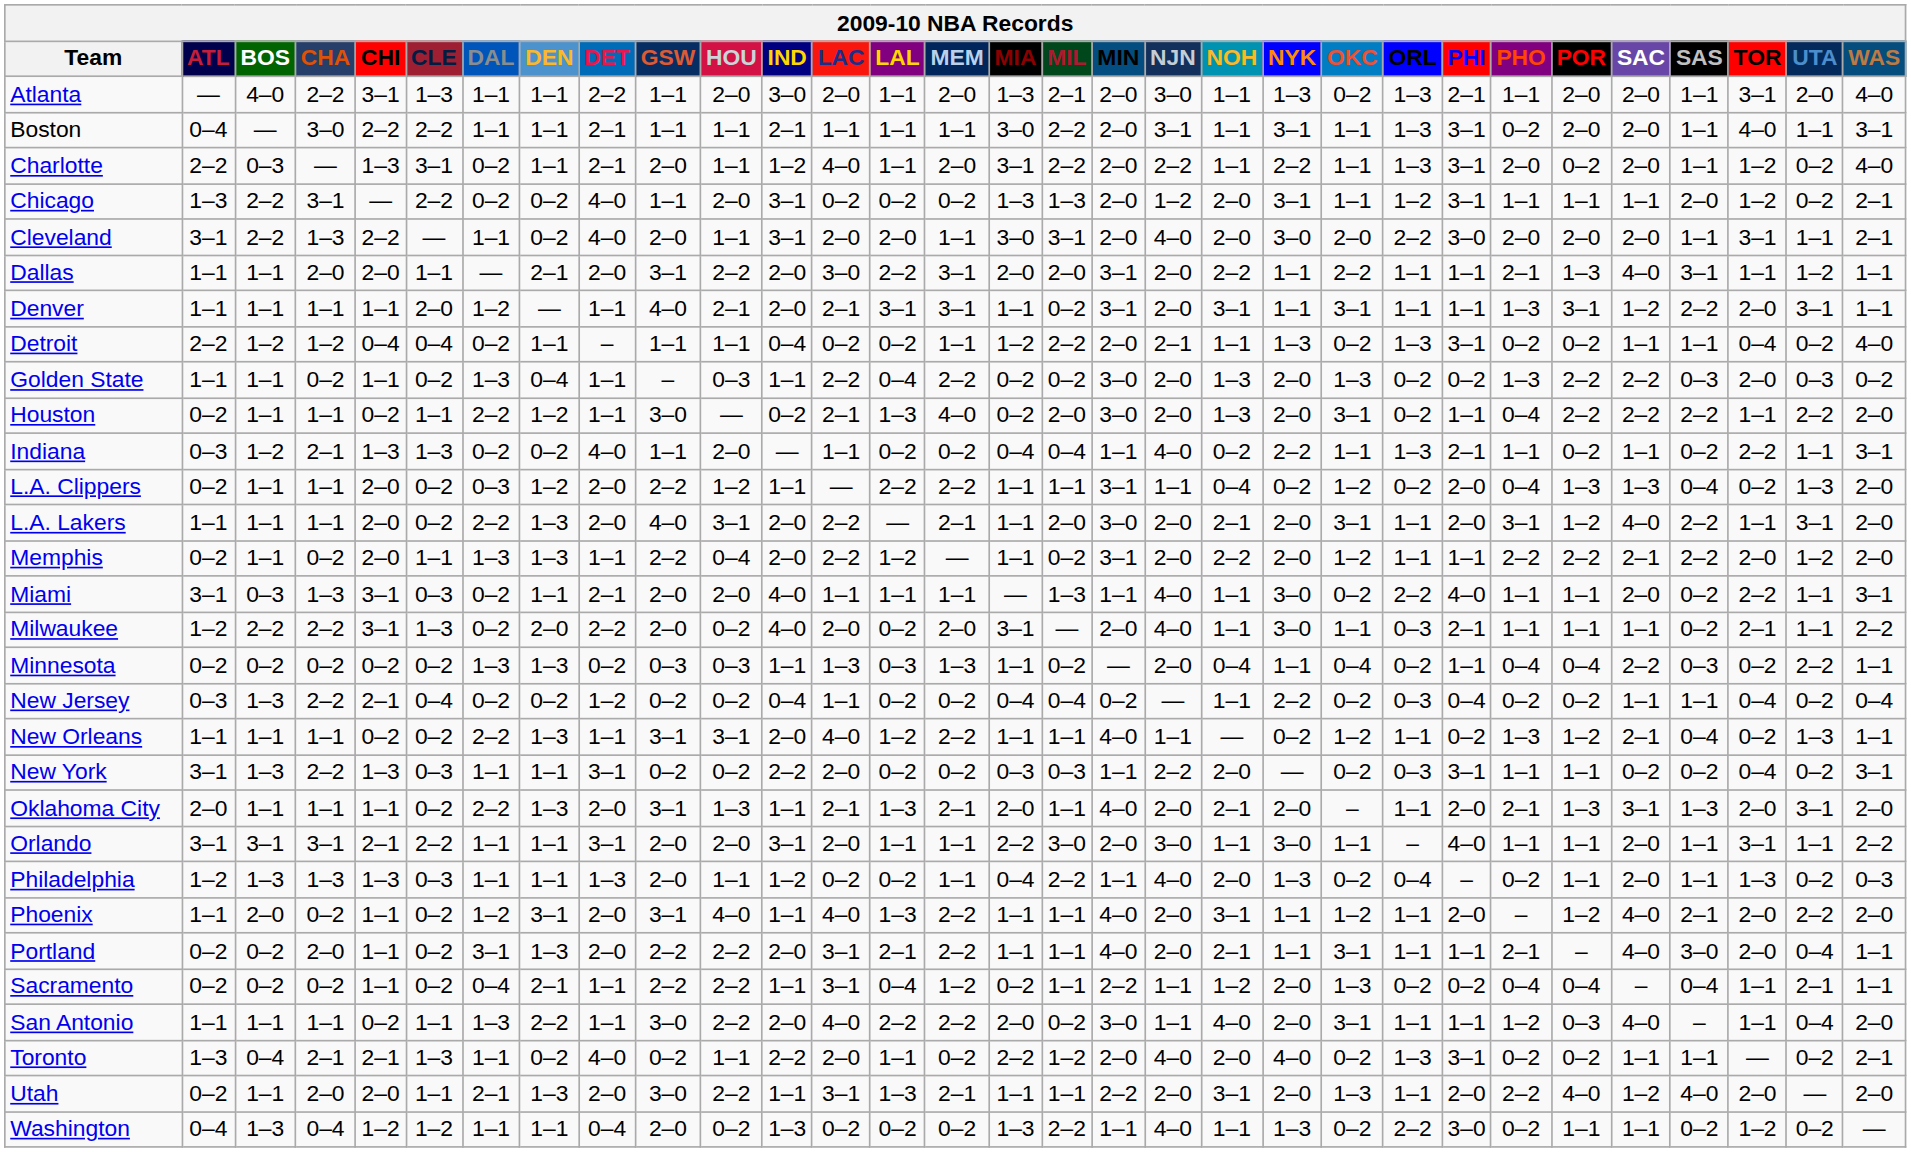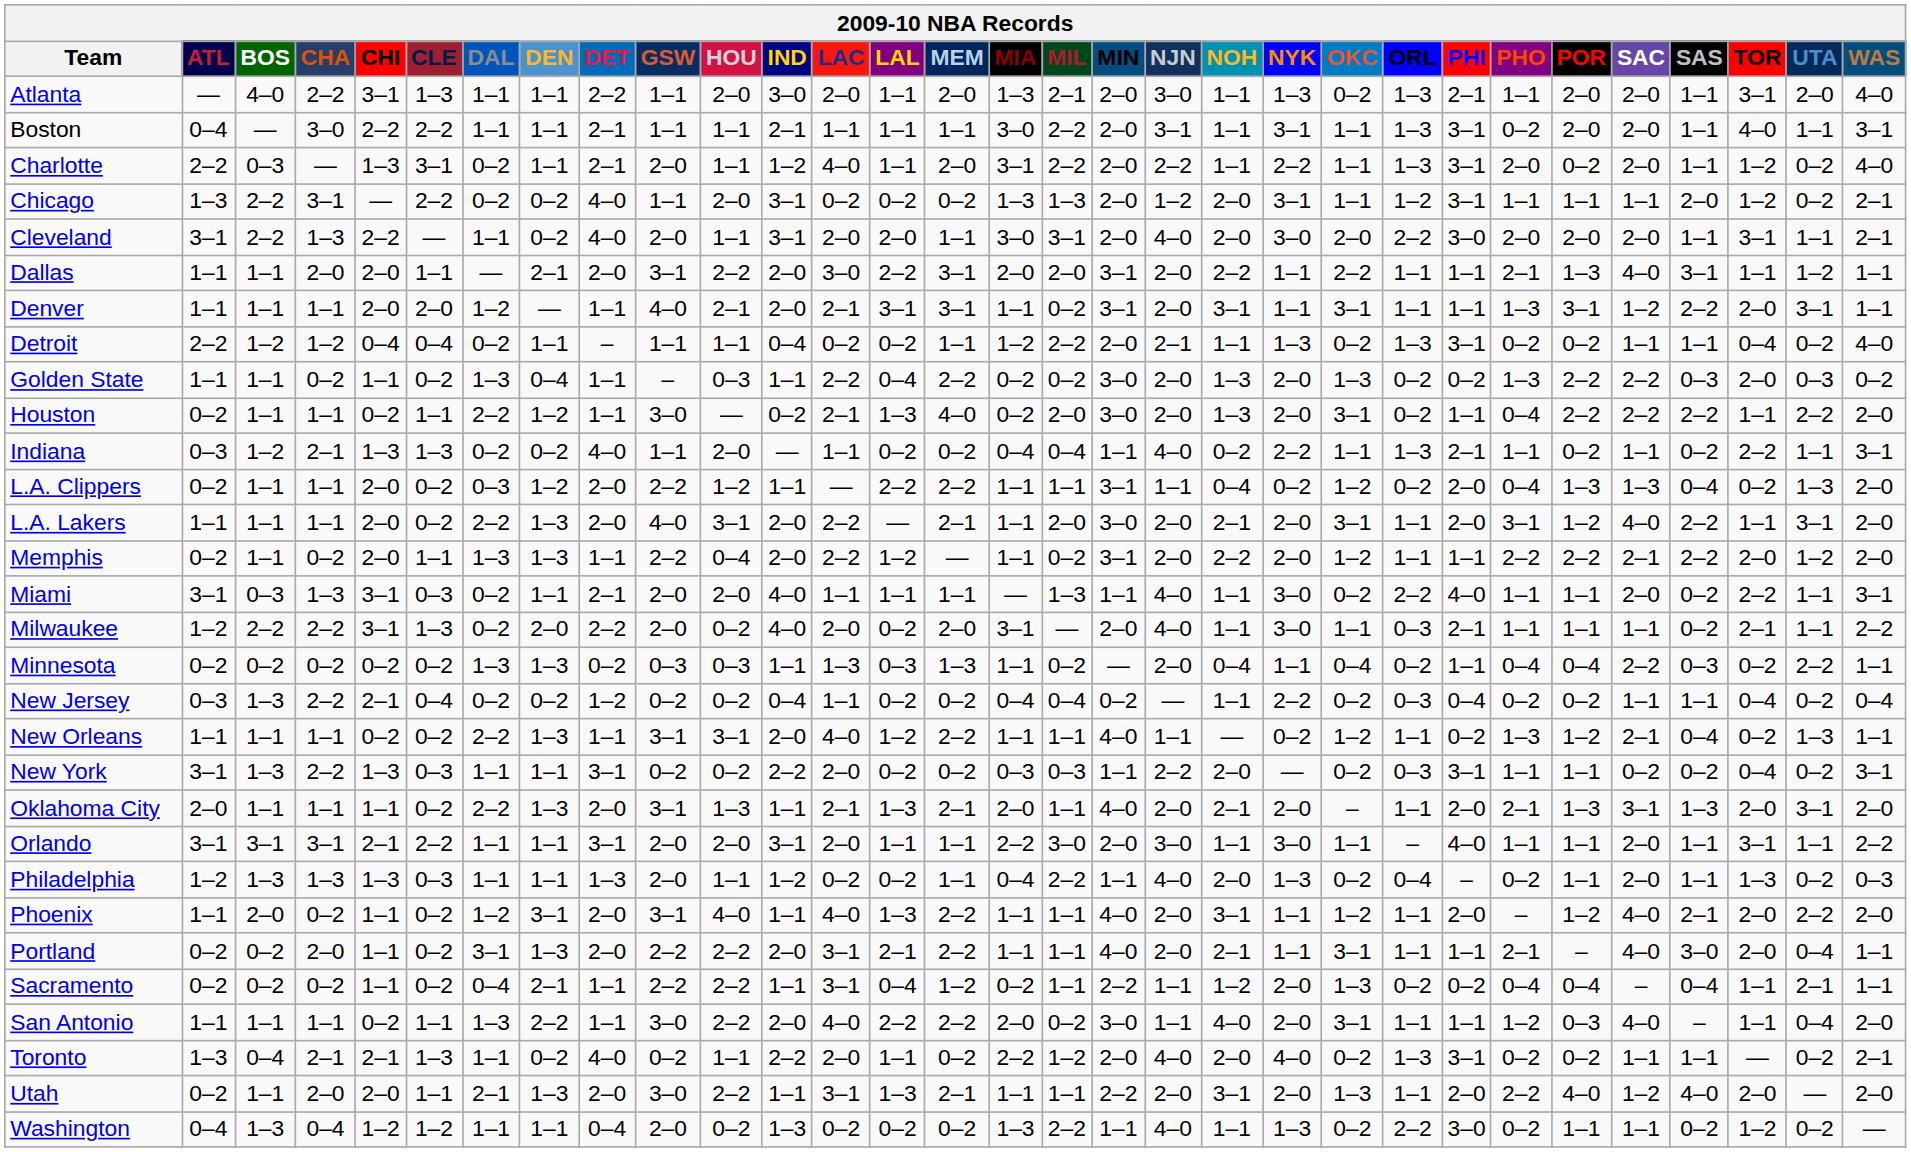Denver | CHI: 1–1 -> 2–0
